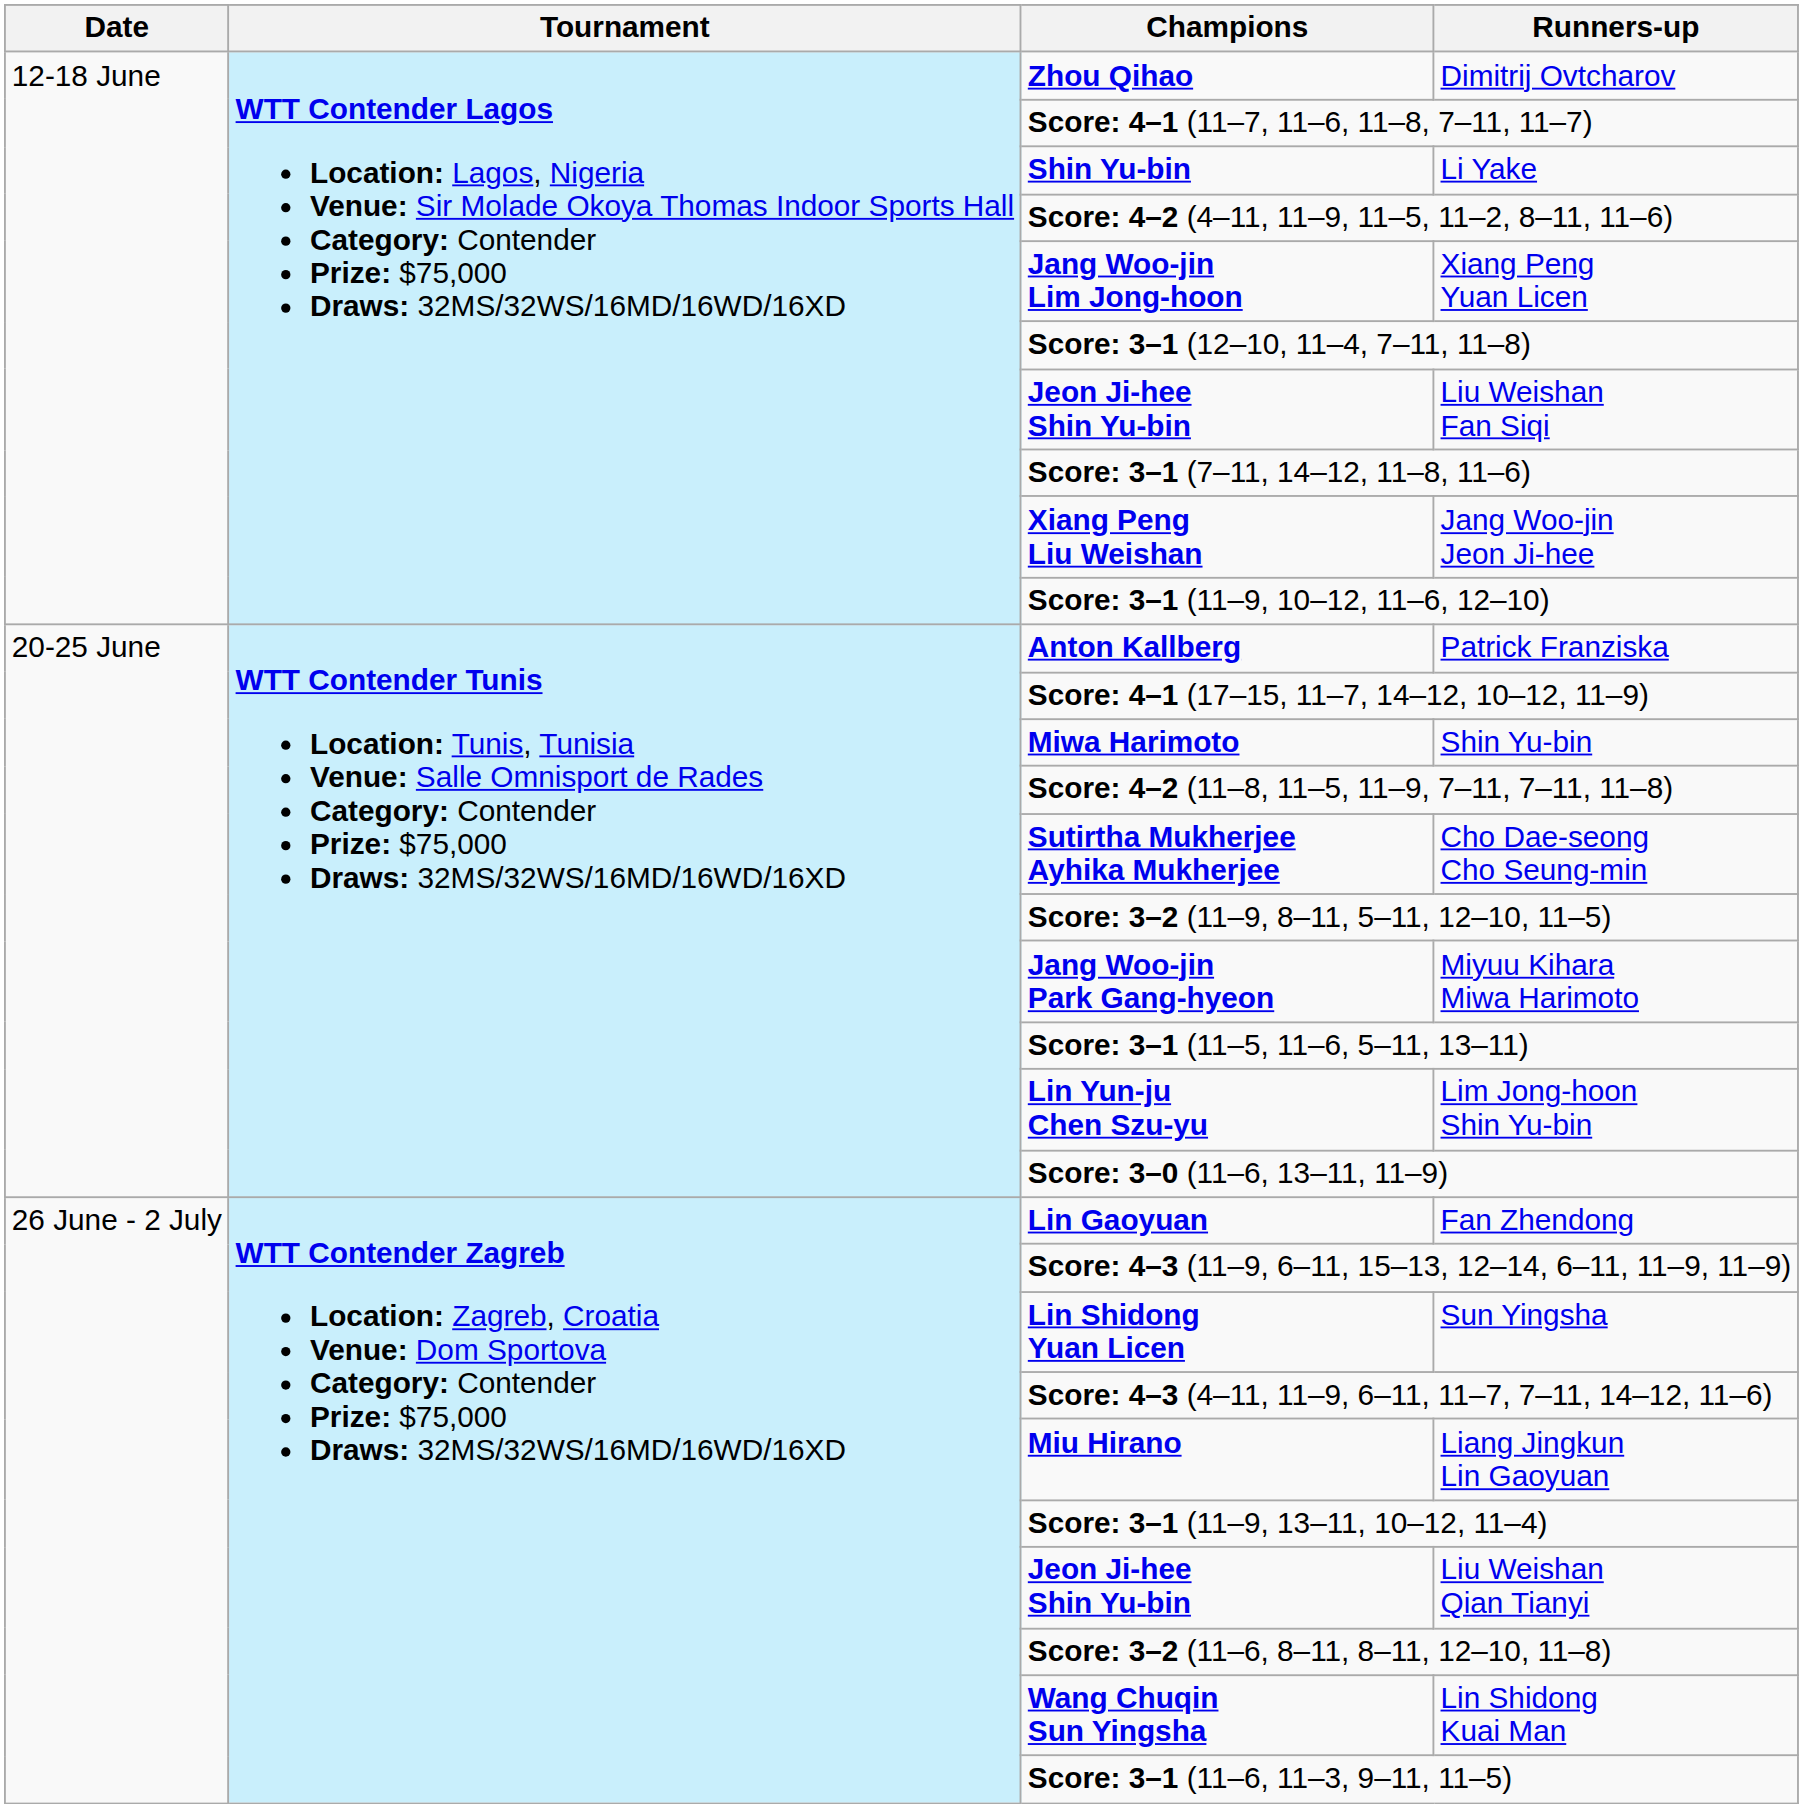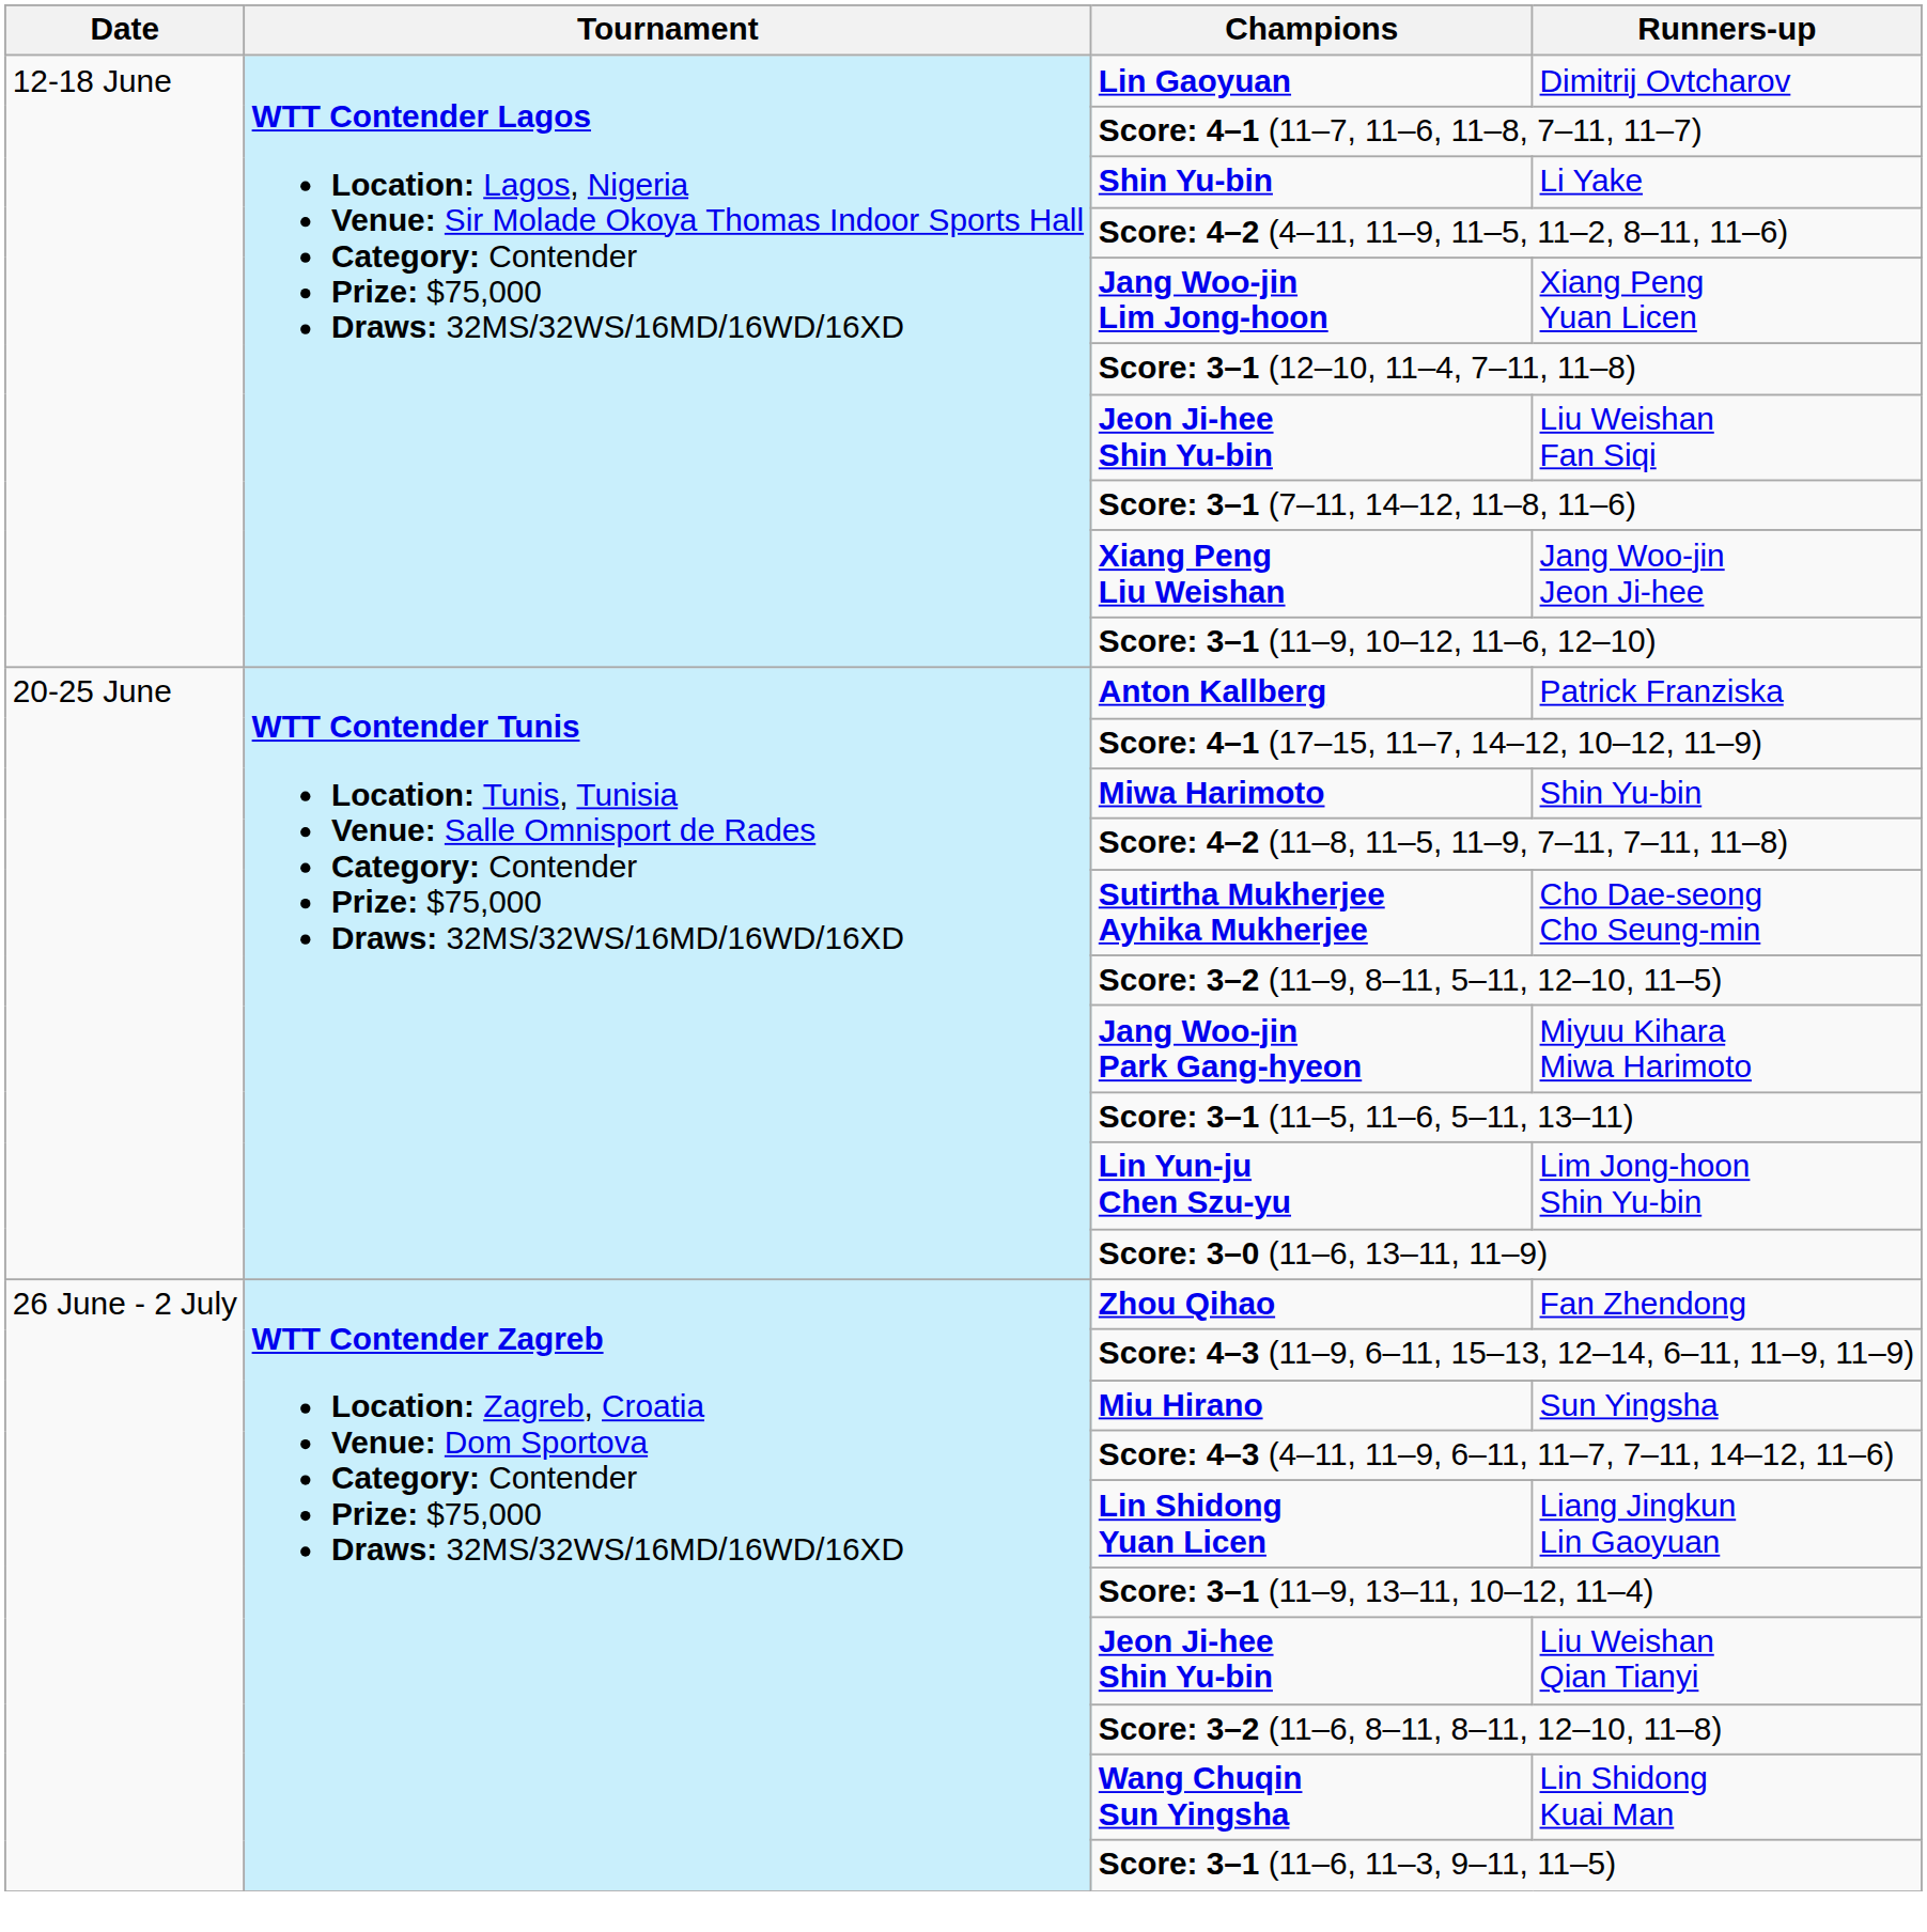Dimitrij Ovtcharov | Champions: Zhou Qihao -> Lin Gaoyuan
Fan Zhendong | Champions: Lin Gaoyuan -> Zhou Qihao
Sun Yingsha | Champions: Lin Shidong Yuan Licen -> Miu Hirano
Liang Jingkun Lin Gaoyuan | Champions: Miu Hirano -> Lin Shidong Yuan Licen
